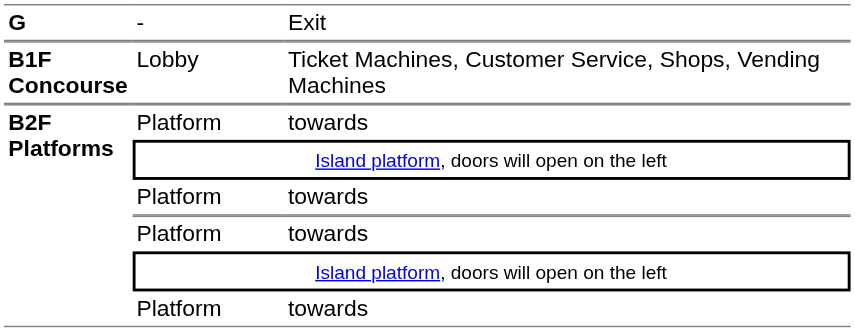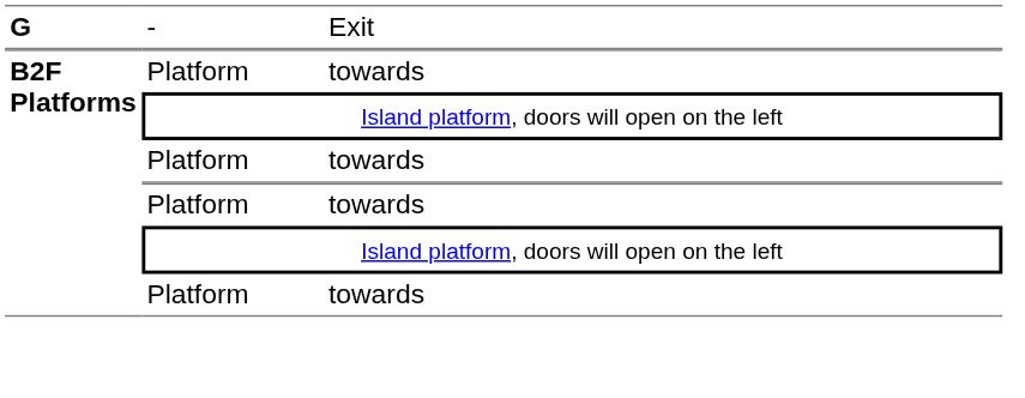- row: B1F Concourse | Lobby | Ticket Machines, Customer Service, Shops, Vending Machines
